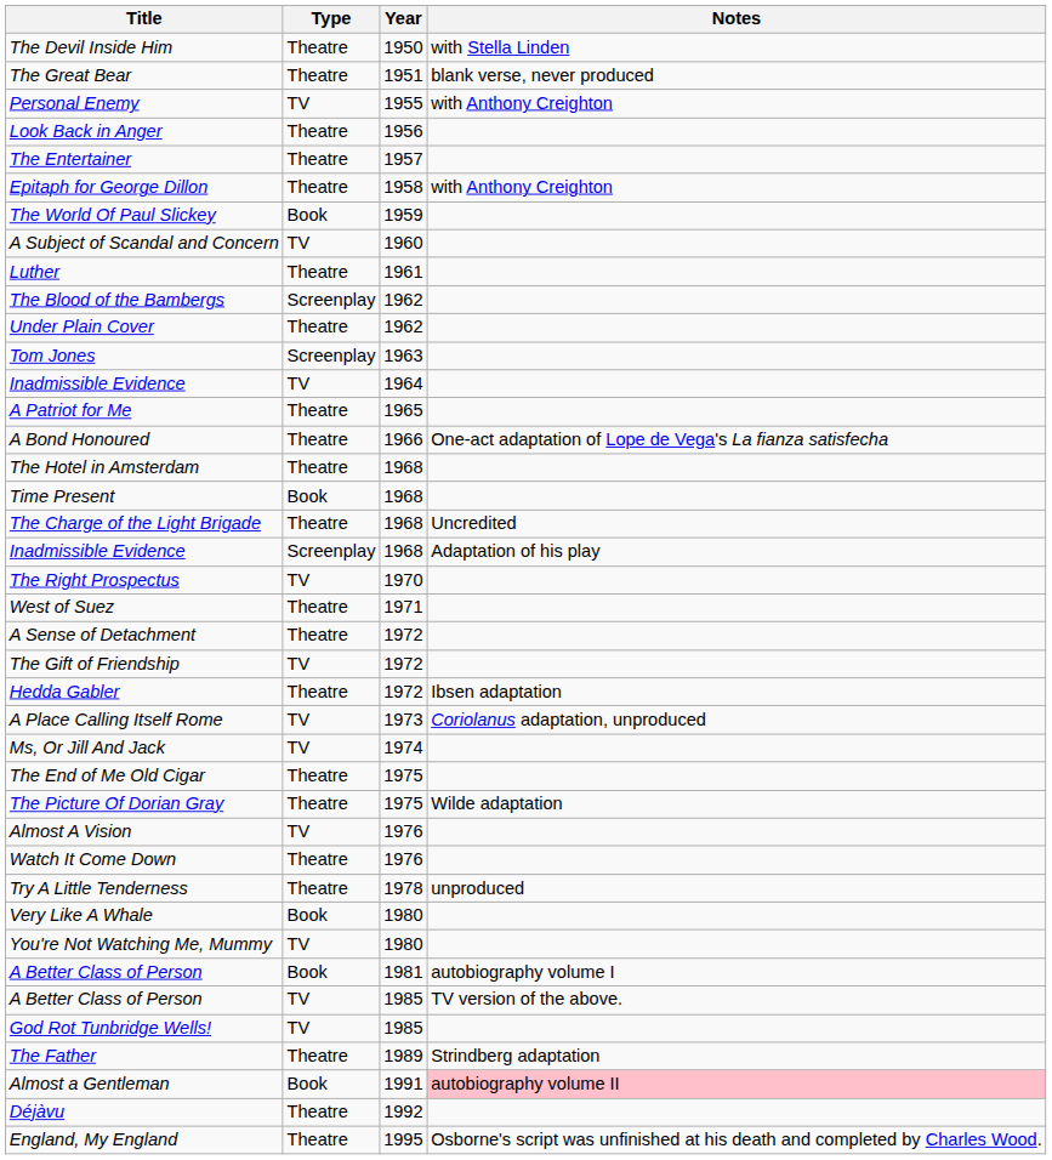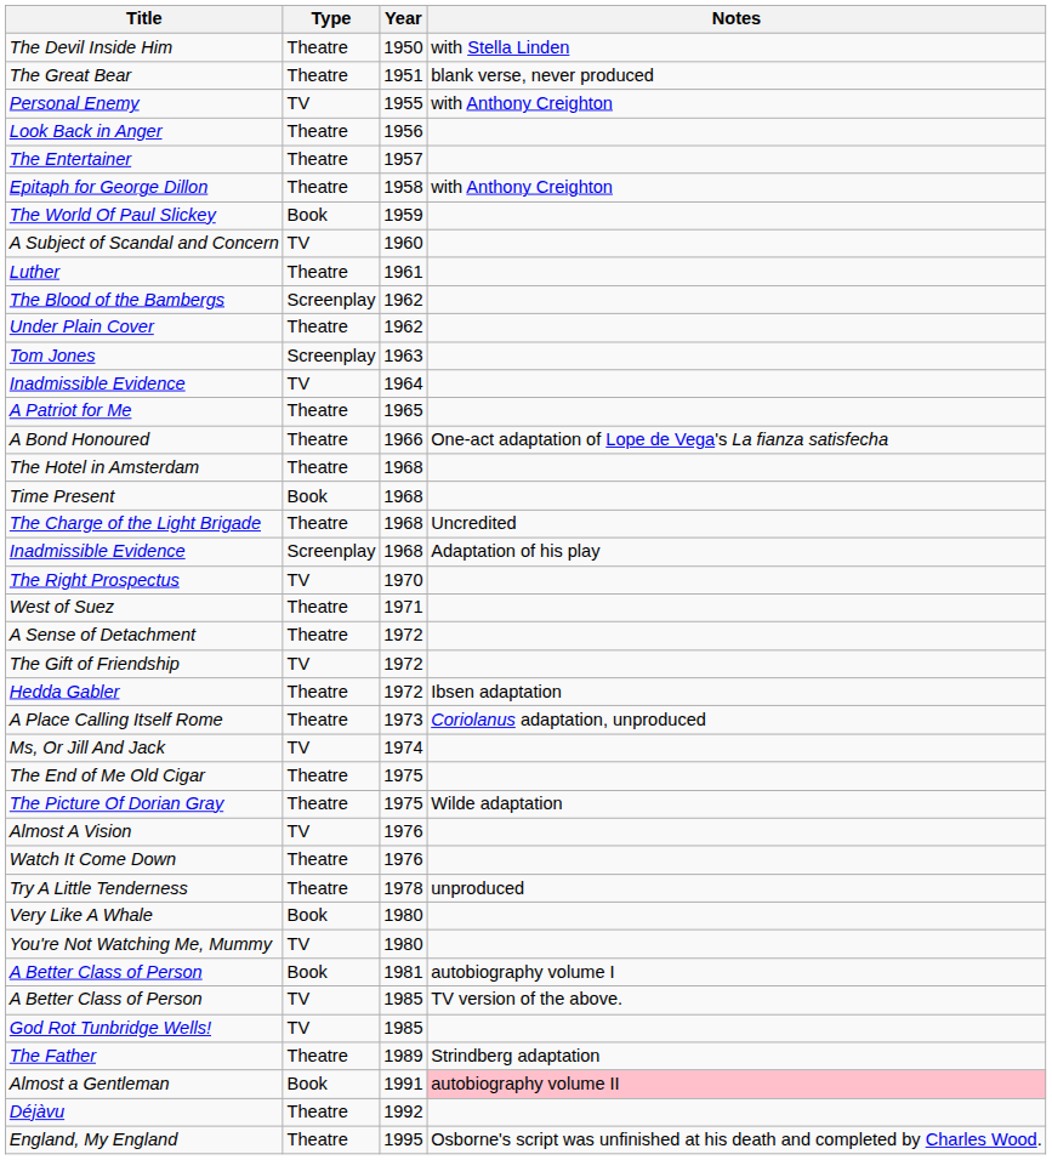A Place Calling Itself Rome | Type: TV -> Theatre
